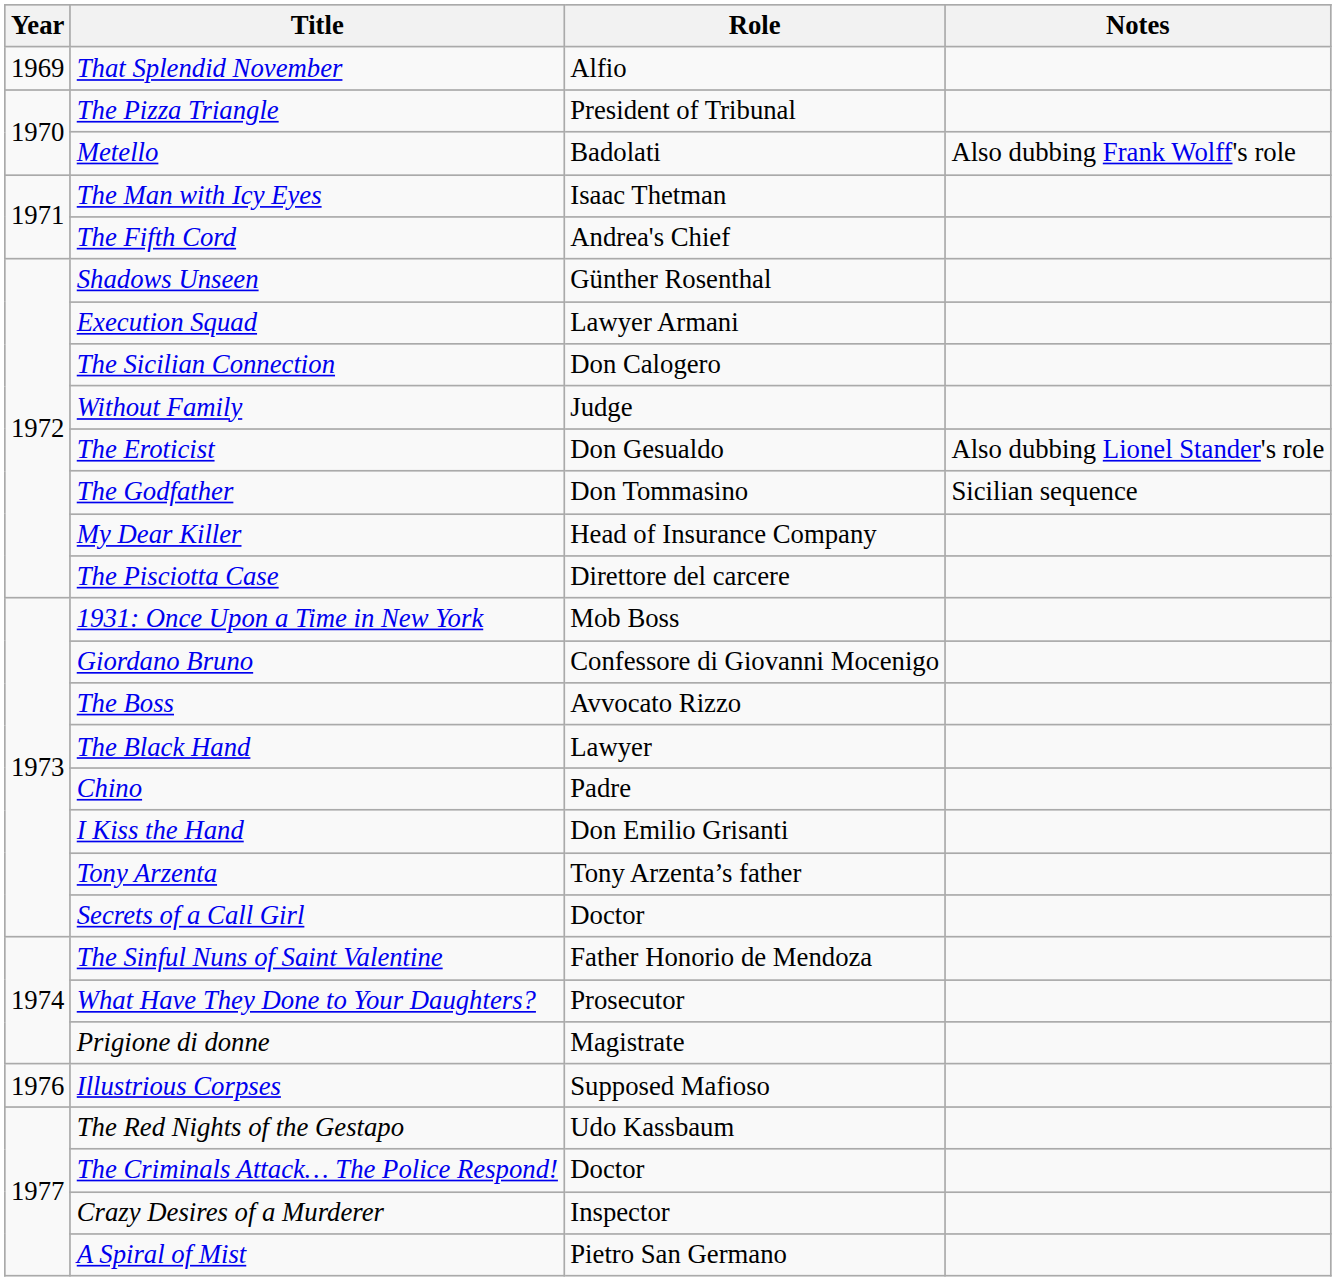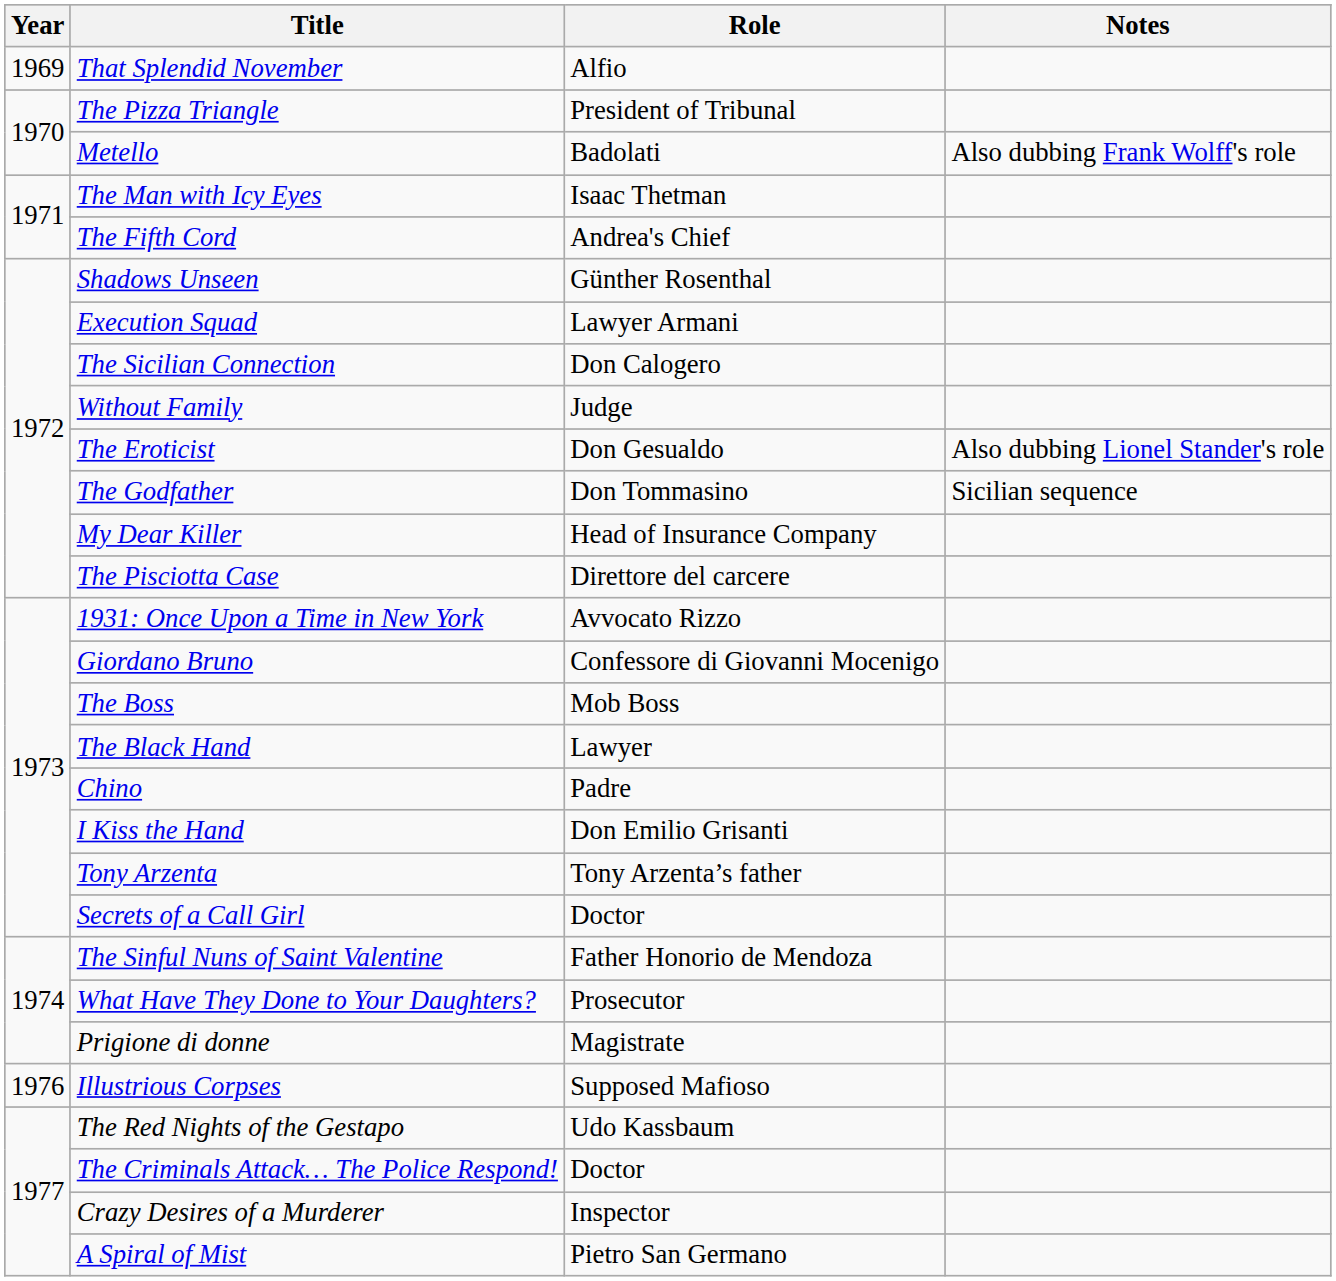1931: Once Upon a Time in New York | Role: Mob Boss -> Avvocato Rizzo
The Boss | Role: Avvocato Rizzo -> Mob Boss
